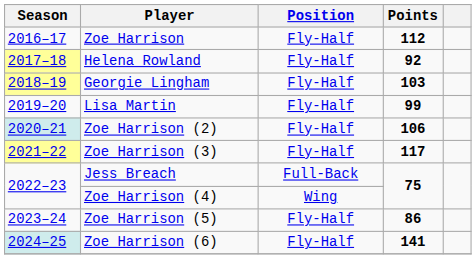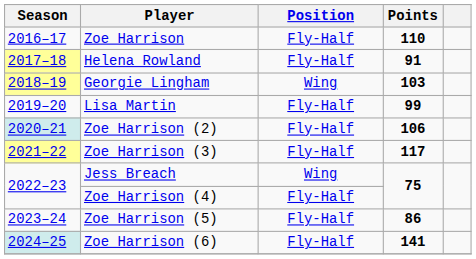Zoe Harrison | Points: 112 -> 110
Helena Rowland | Points: 92 -> 91
Georgie Lingham | Position: Fly-Half -> Wing
Jess Breach | Position: Full-Back -> Wing
Zoe Harrison (4) | Position: Wing -> Fly-Half
